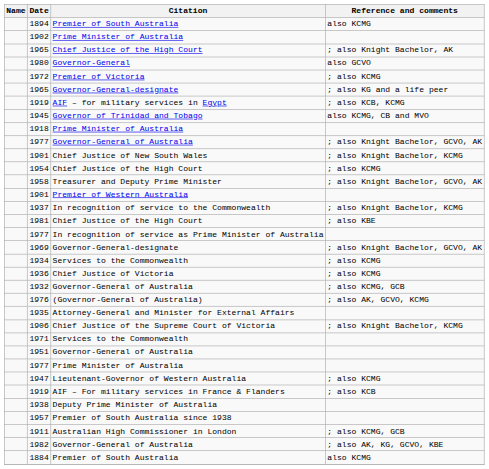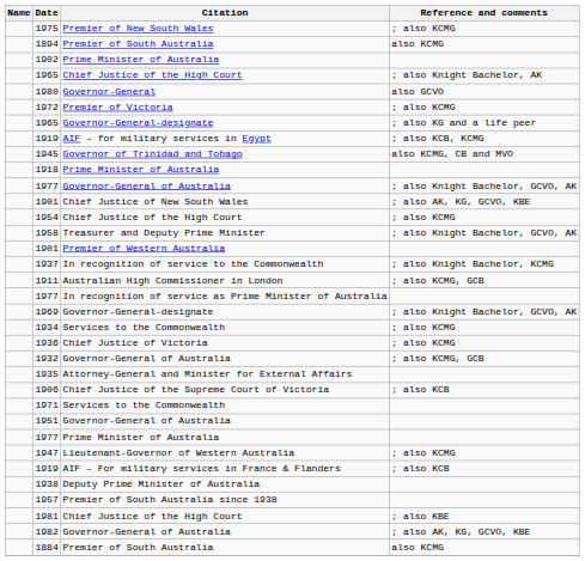+ row: 1975 | Premier of New South Wales | ; also KCMG
1901 / Chief Justice of New South Wales | Reference and comments: ; also Knight Bachelor, KCMG -> ; also AK, KG, GCVO, KBE
rows swapped: 1981 <-> 1911
- row: 1976 | (Governor-General of Australia) | ; also AK, GCVO, KCMG
1906 | Reference and comments: ; also Knight Bachelor, KCMG -> ; also KCB
